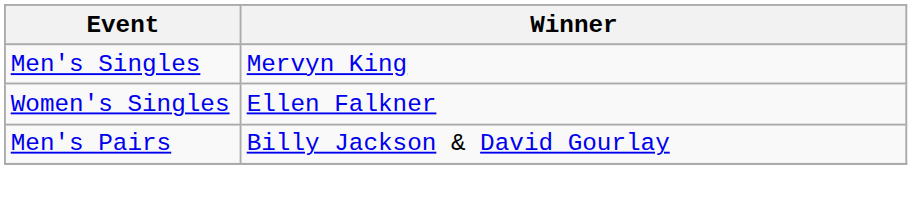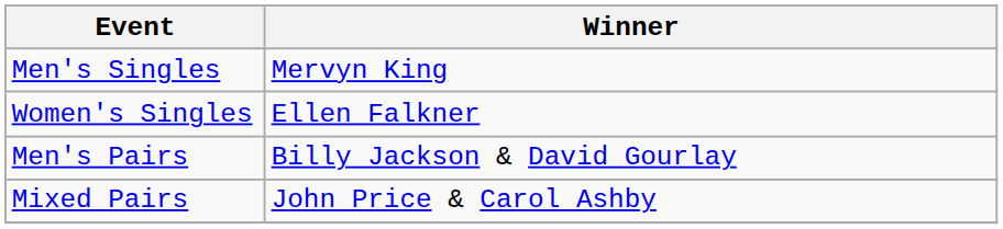+ row: Mixed Pairs | John Price & Carol Ashby
